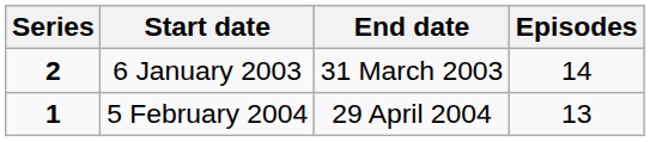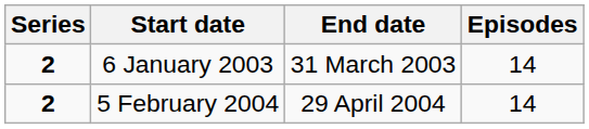5 February 2004 | Series: 1 -> 2
5 February 2004 | Episodes: 13 -> 14
